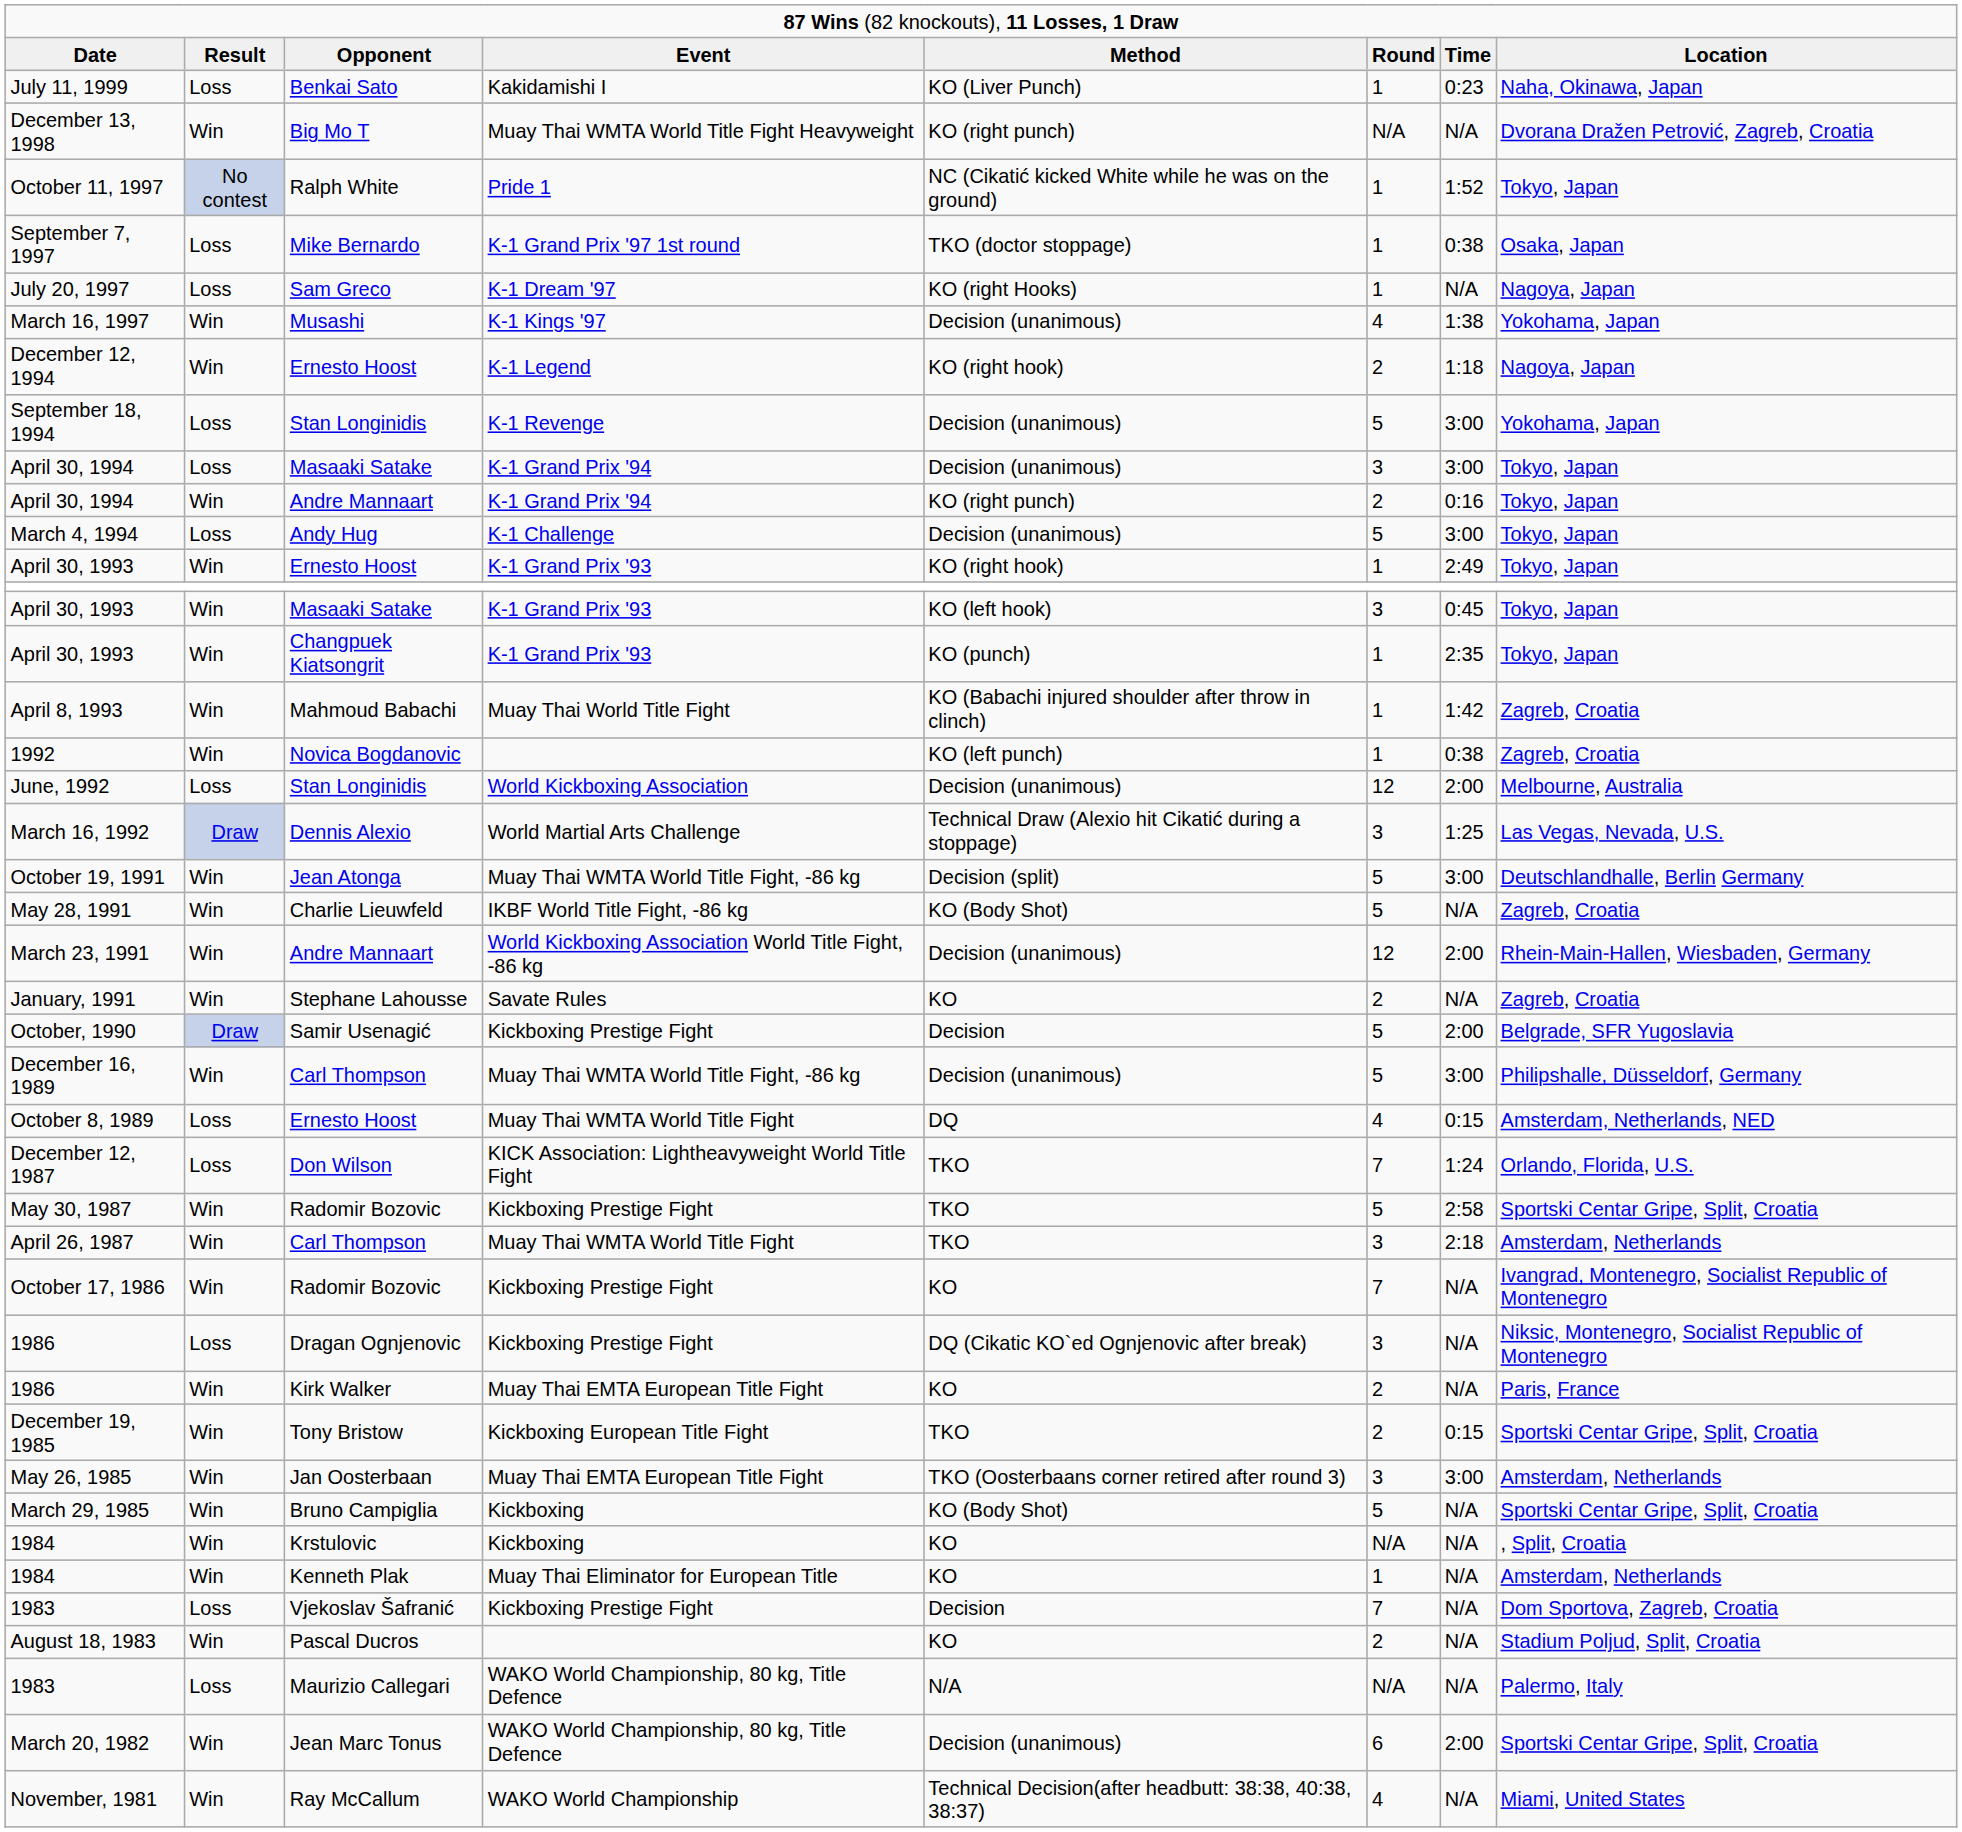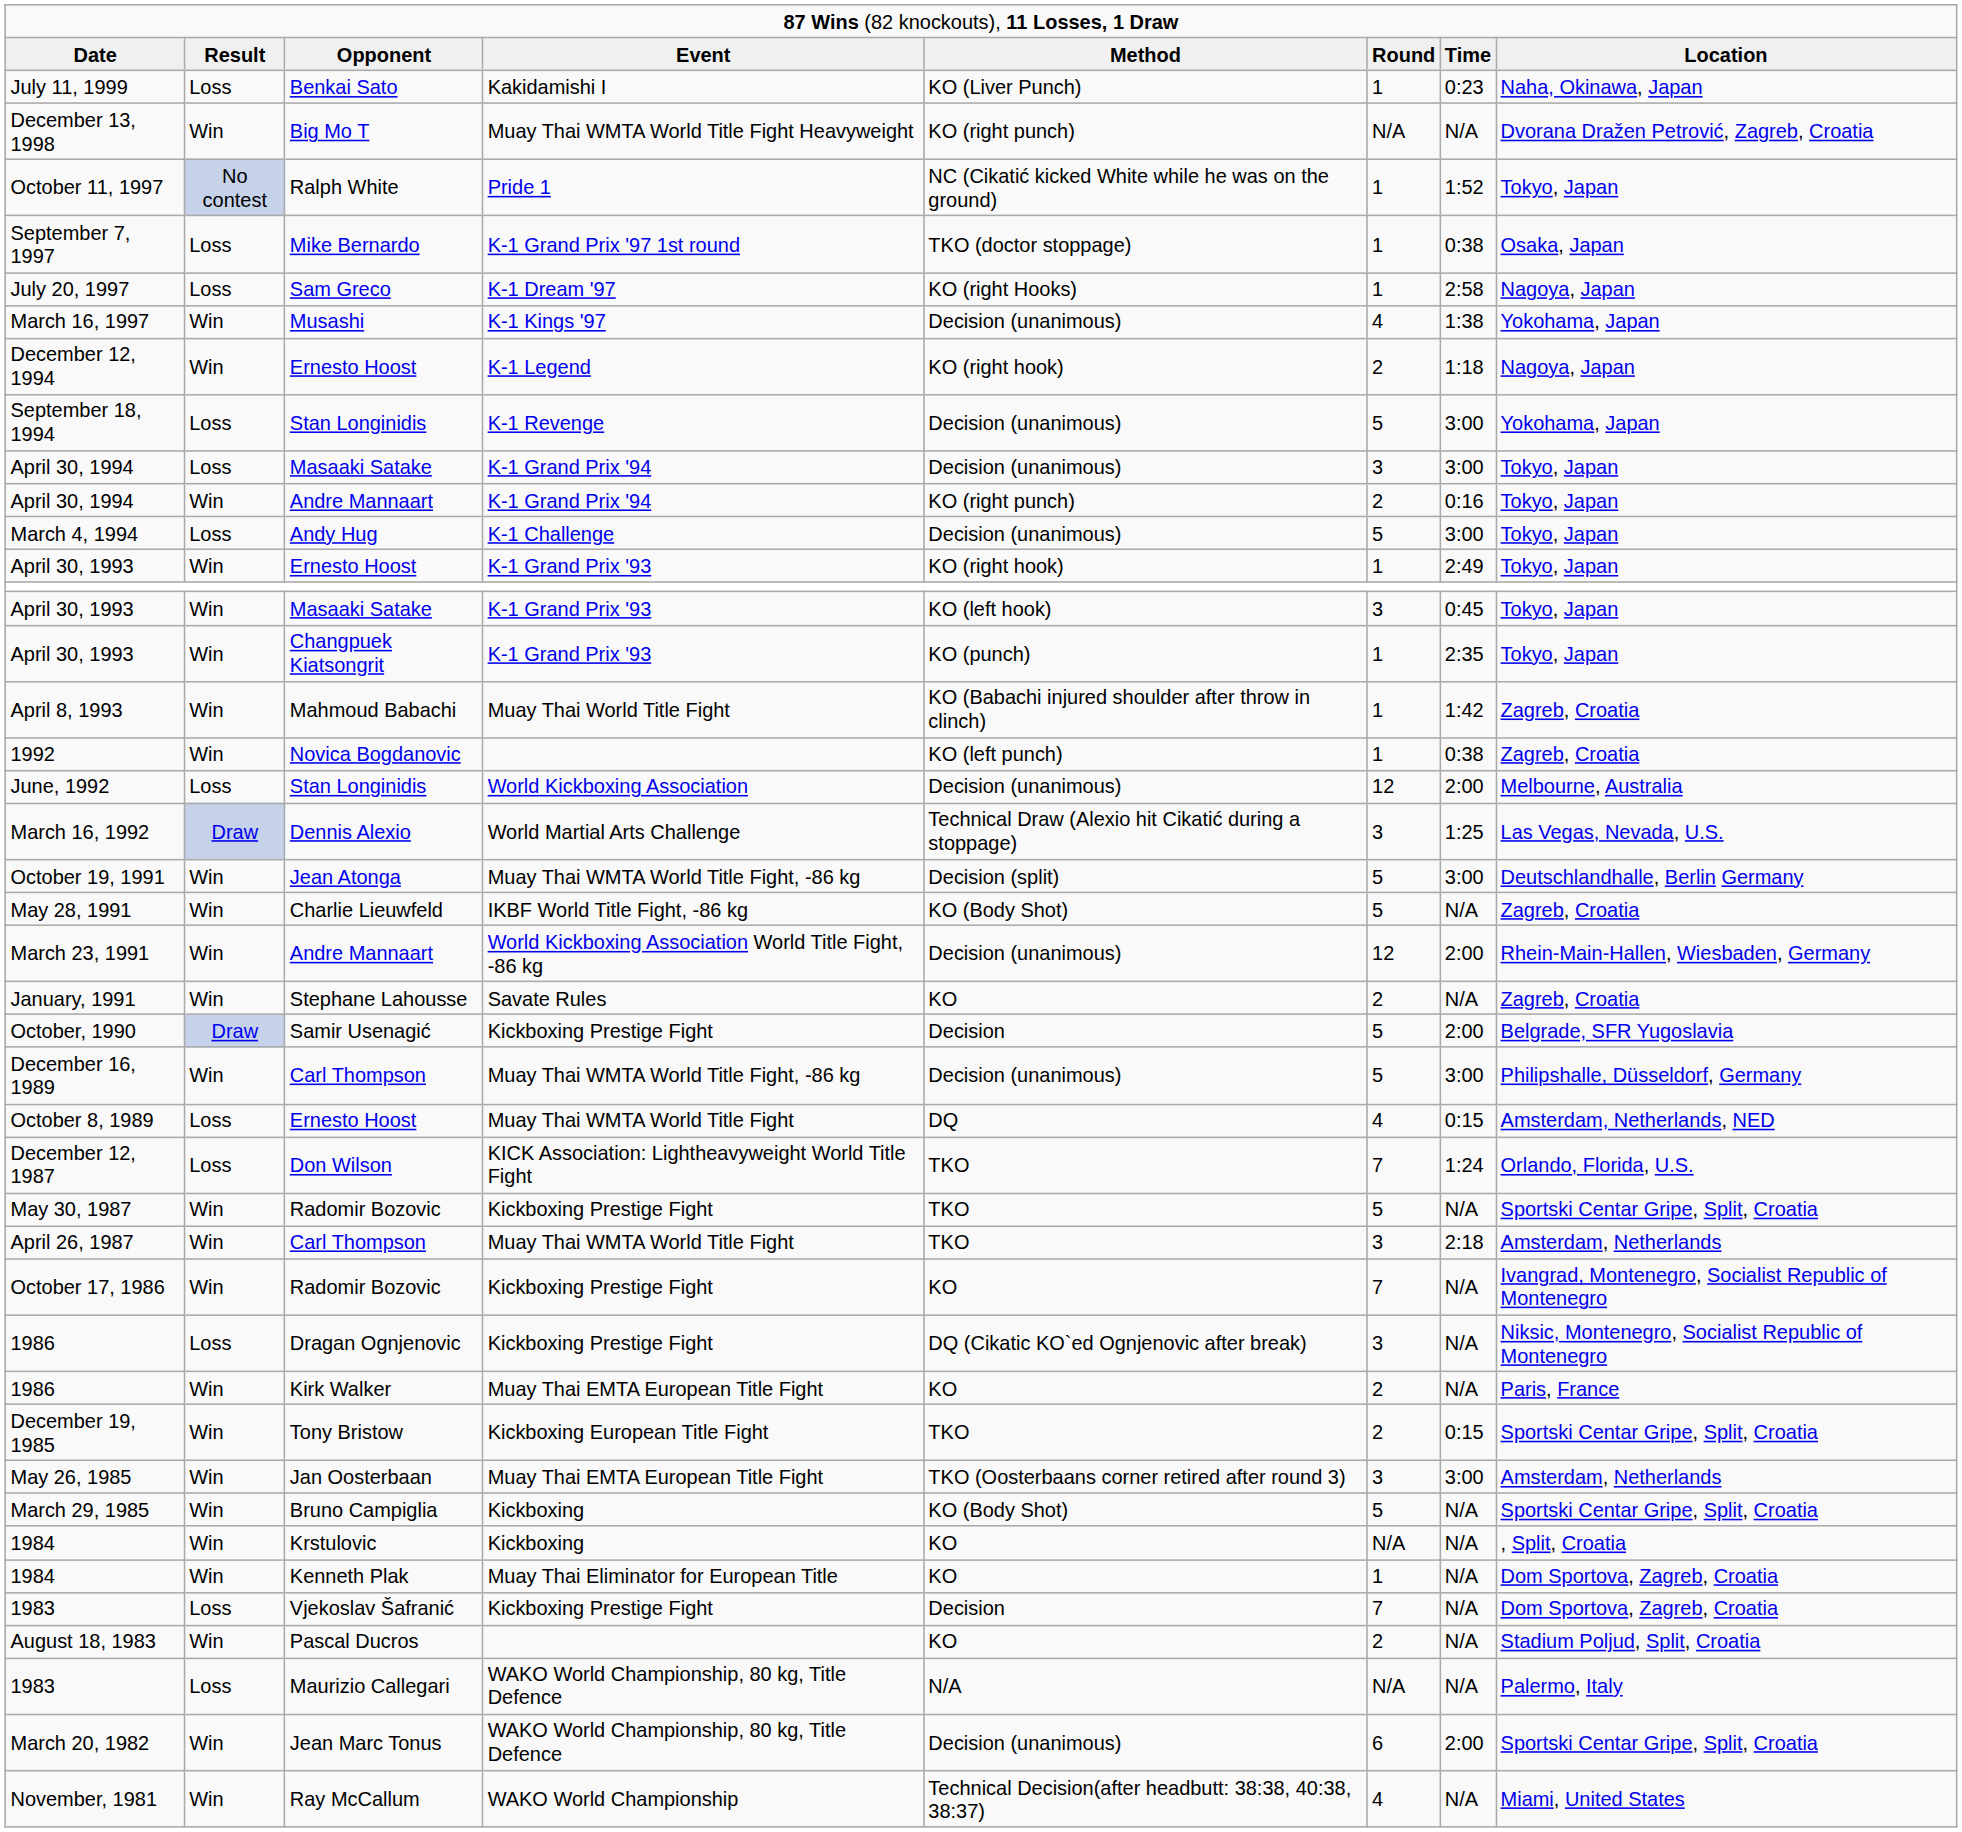July 20, 1997 | column 7: N/A -> 2:58
May 30, 1987 | column 7: 2:58 -> N/A
1984 / Kenneth Plak | column 8: Amsterdam, Netherlands -> Dom Sportova, Zagreb, Croatia
